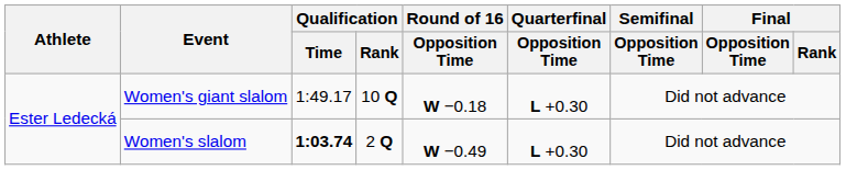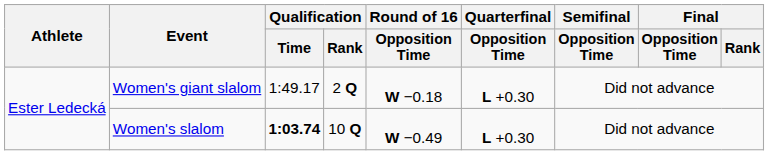Women's giant slalom | Qualification / Rank: 10 Q -> 2 Q
Women's slalom | Qualification / Rank: 2 Q -> 10 Q
